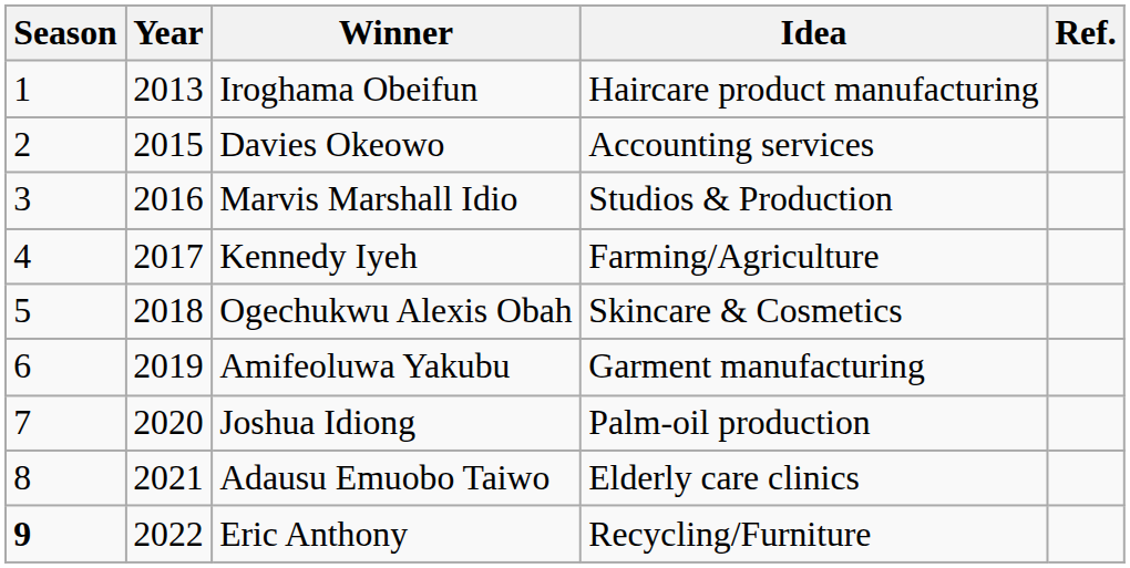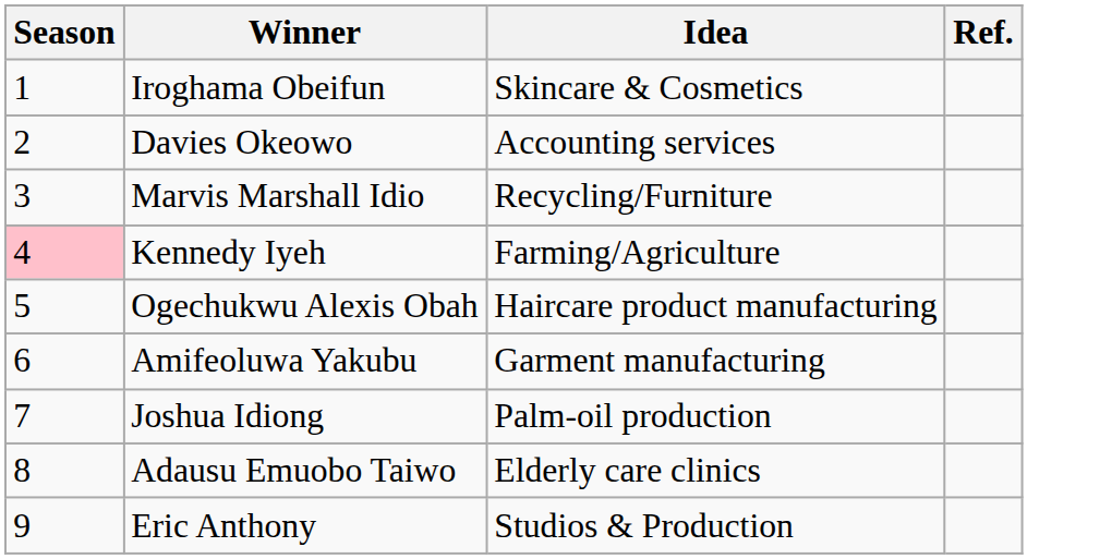- column: Year | 2013 | 2015 | 2016 | 2017 | 2018 | 2019 | 2020 | 2021 | 2022
Iroghama Obeifun | Idea: Haircare product manufacturing -> Skincare & Cosmetics
Marvis Marshall Idio | Idea: Studios & Production -> Recycling/Furniture
Kennedy Iyeh | Season: no background -> pink background
Ogechukwu Alexis Obah | Idea: Skincare & Cosmetics -> Haircare product manufacturing
Eric Anthony | Season: bold -> normal
Eric Anthony | Idea: Recycling/Furniture -> Studios & Production
